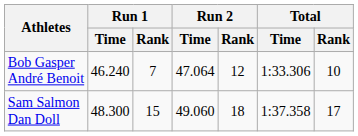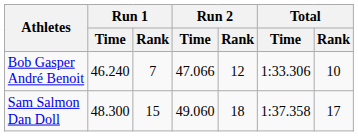Bob Gasper André Benoit | Run 2 / Time: 47.064 -> 47.066
